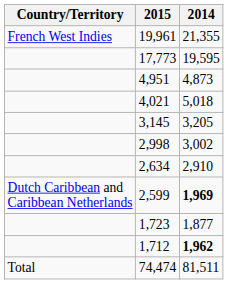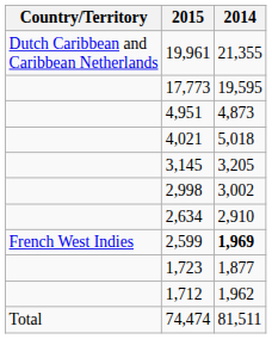19,961 | Country/Territory: French West Indies -> Dutch Caribbean and Caribbean Netherlands
2,599 | Country/Territory: Dutch Caribbean and Caribbean Netherlands -> French West Indies
1,712 | 2014: bold -> normal
